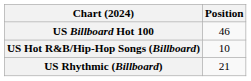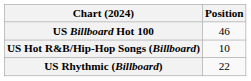US Rhythmic (Billboard) | Position: 21 -> 22
